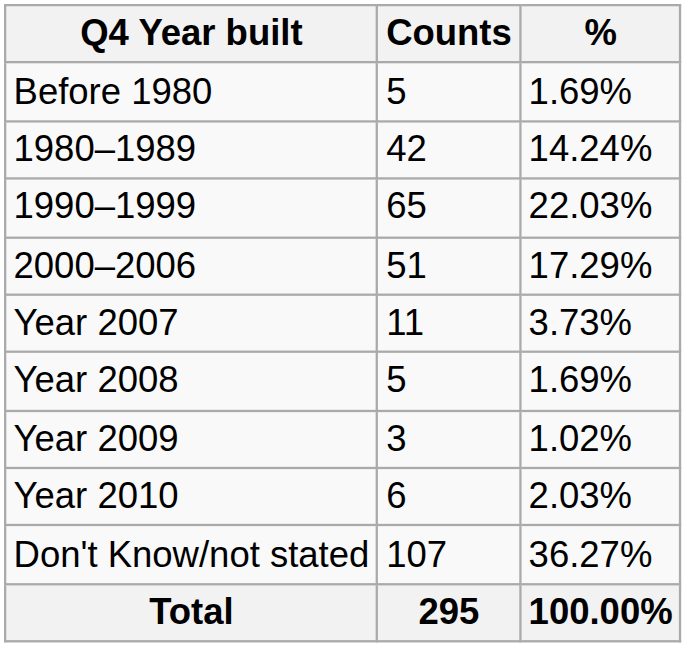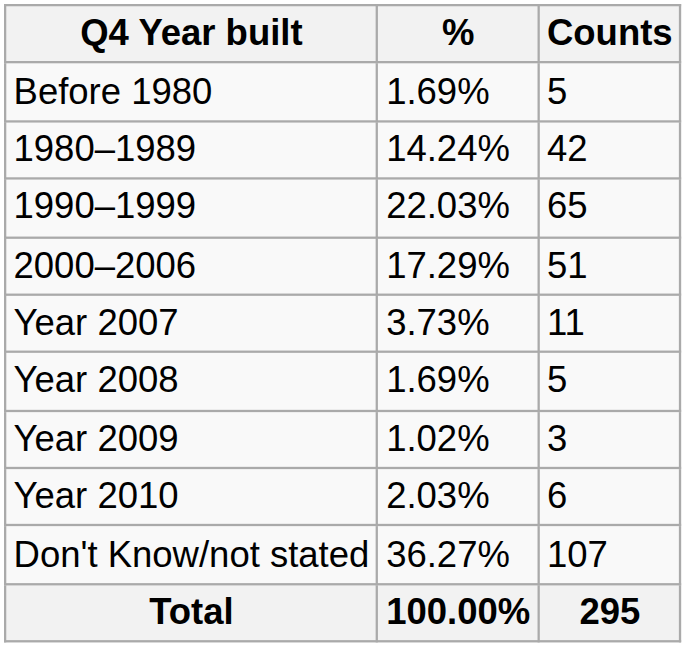columns swapped: Counts <-> %
